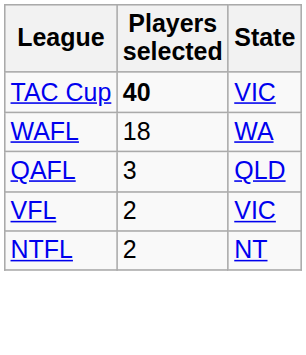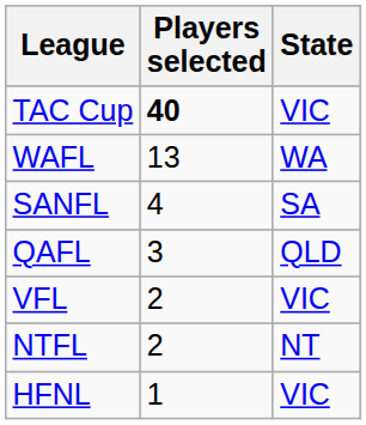WAFL | Players selected: 18 -> 13
+ row: SANFL | 4 | SA
+ row: HFNL | 1 | VIC
